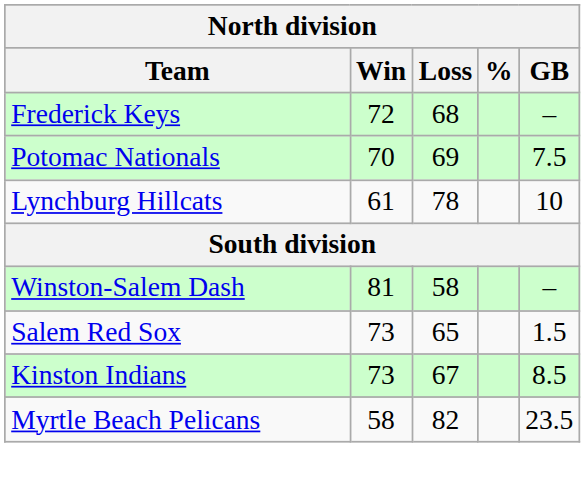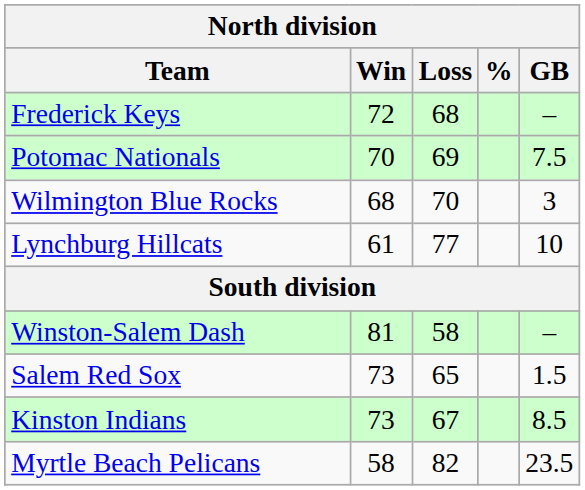+ row: Wilmington Blue Rocks | 68 | 70 | 3
Lynchburg Hillcats | Loss: 78 -> 77
